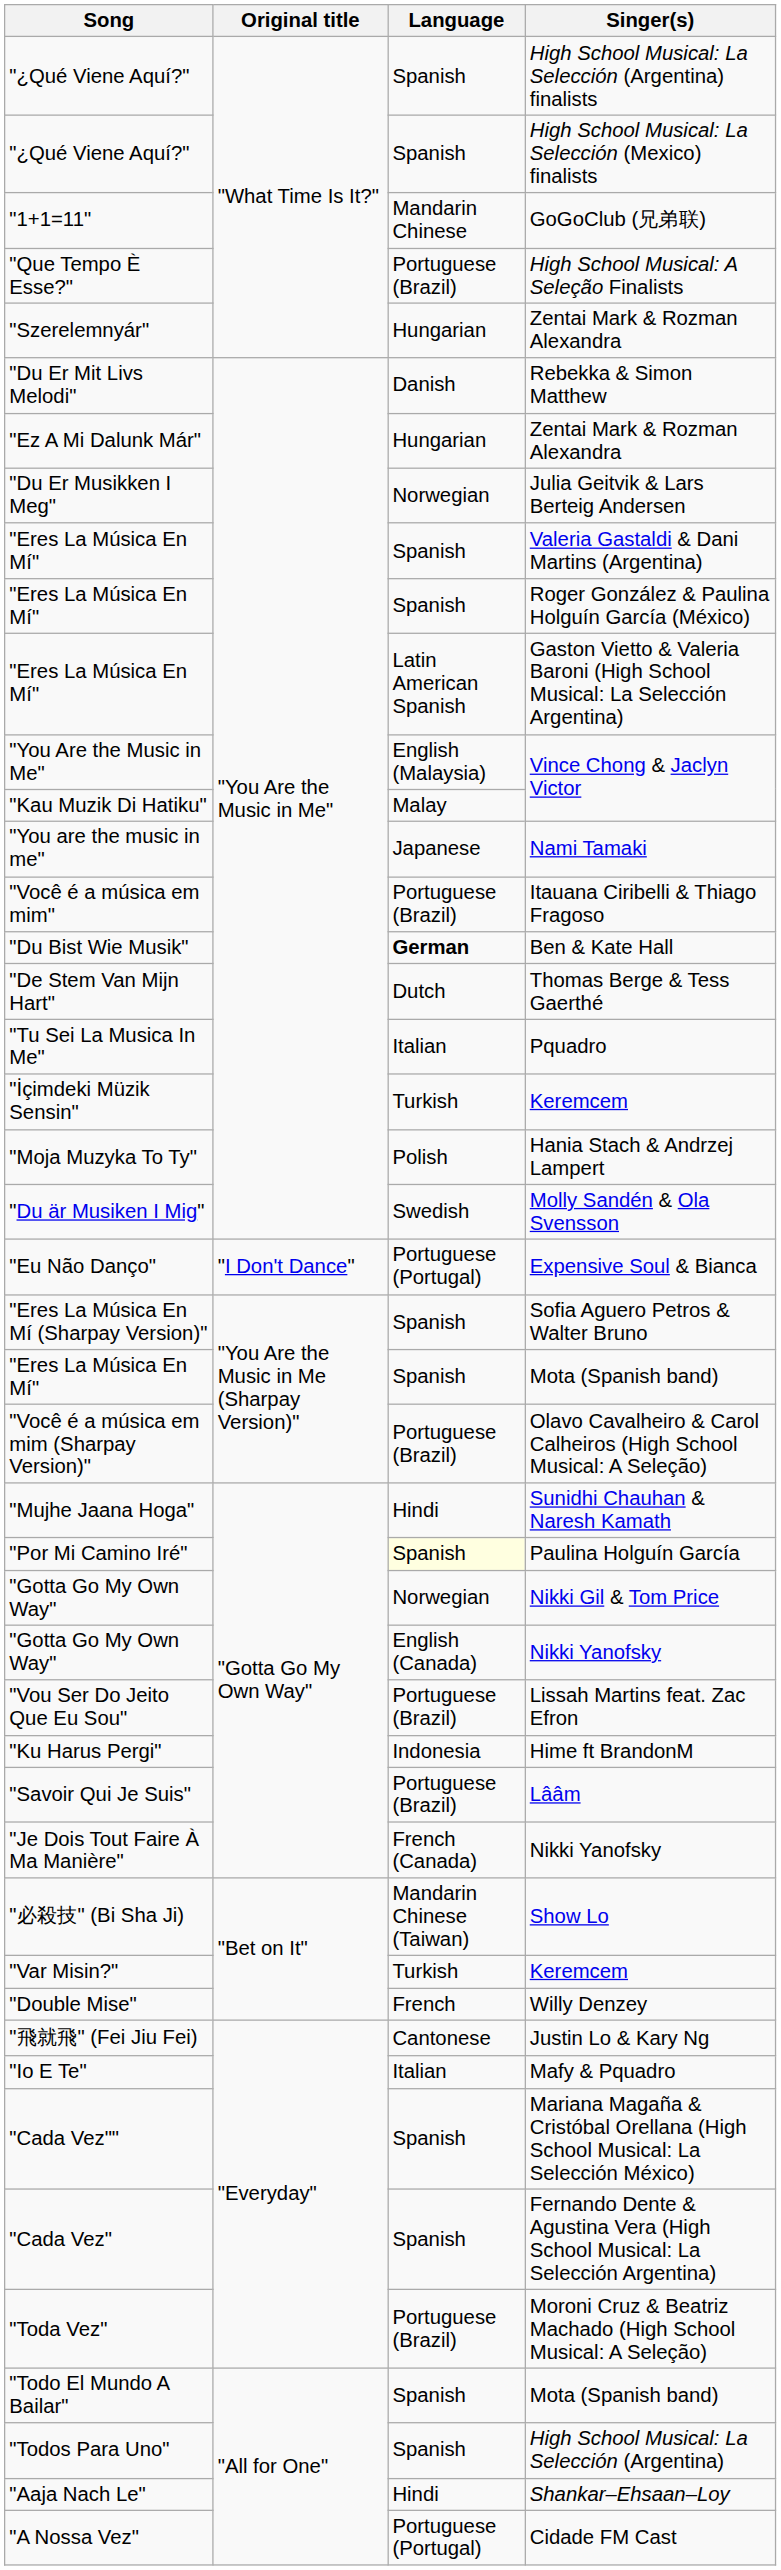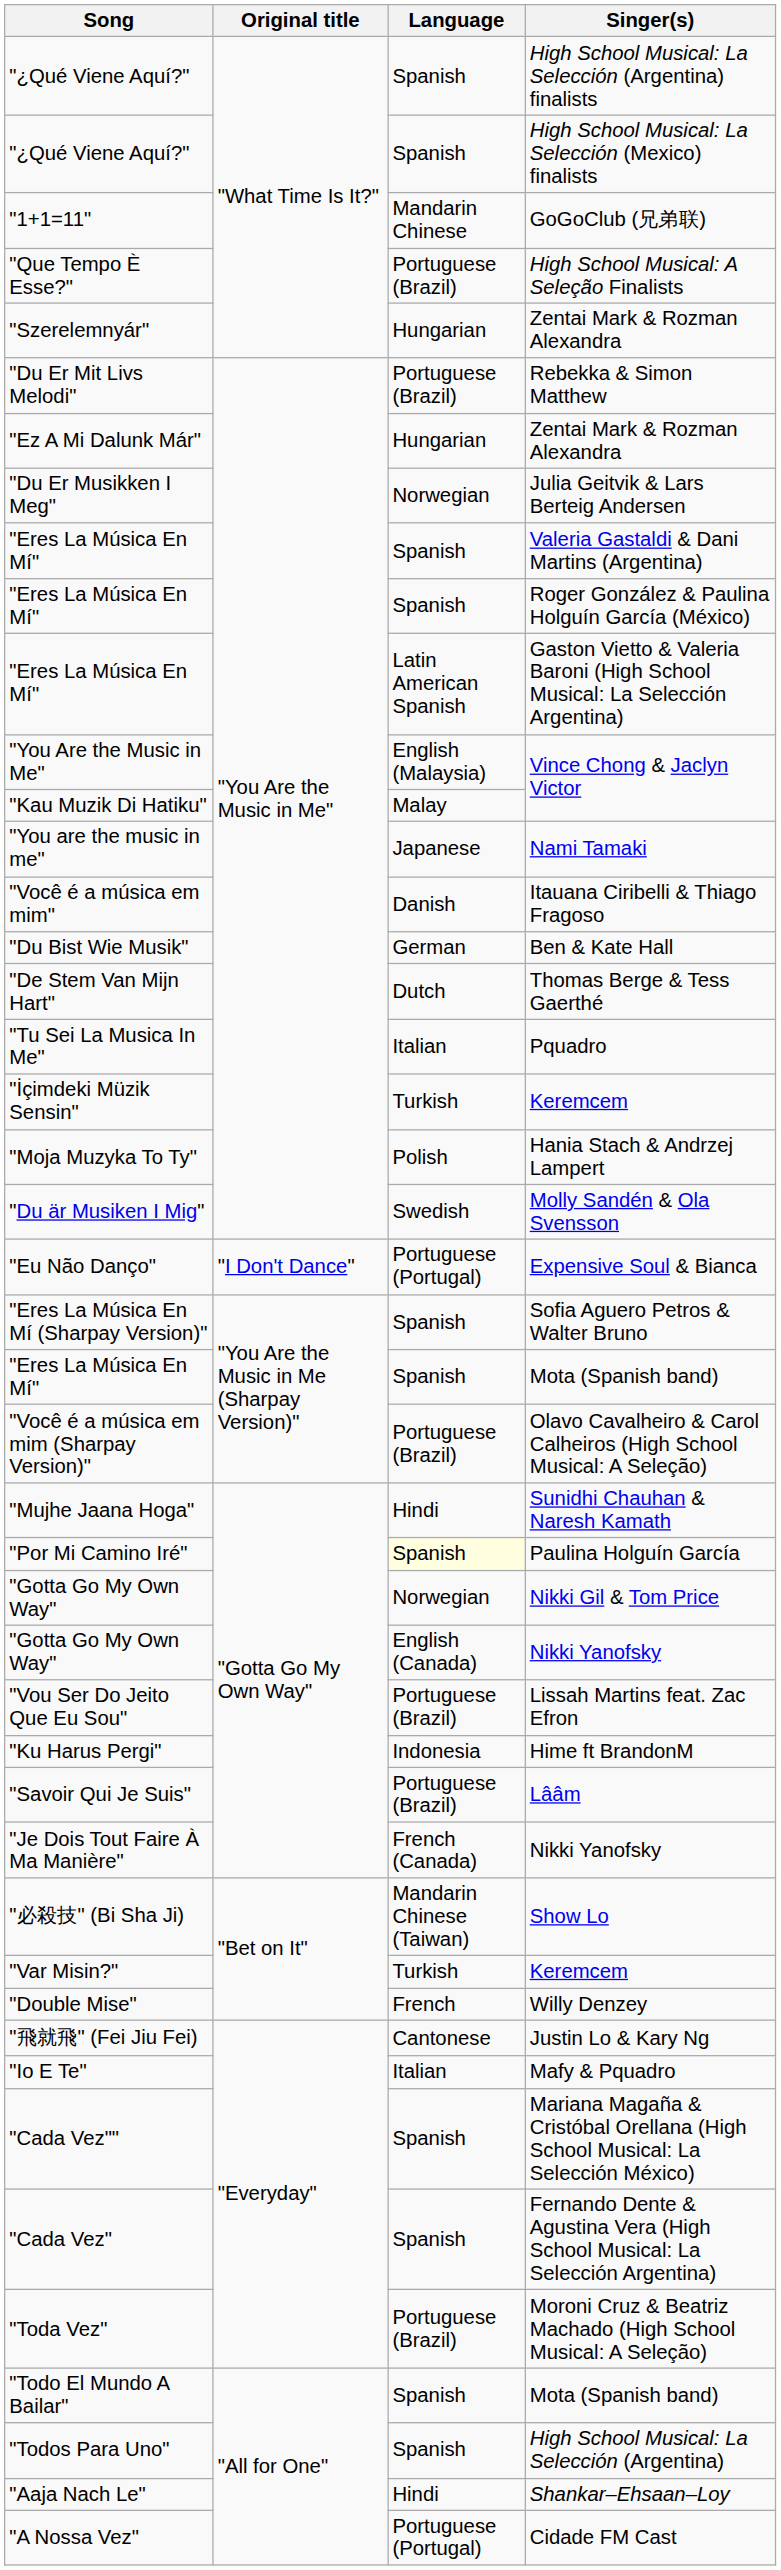"Du Er Mit Livs Melodi" | Language: Danish -> Portuguese (Brazil)
"Você é a música em mim" | Language: Portuguese (Brazil) -> Danish
"Du Bist Wie Musik" | Language: bold -> normal
